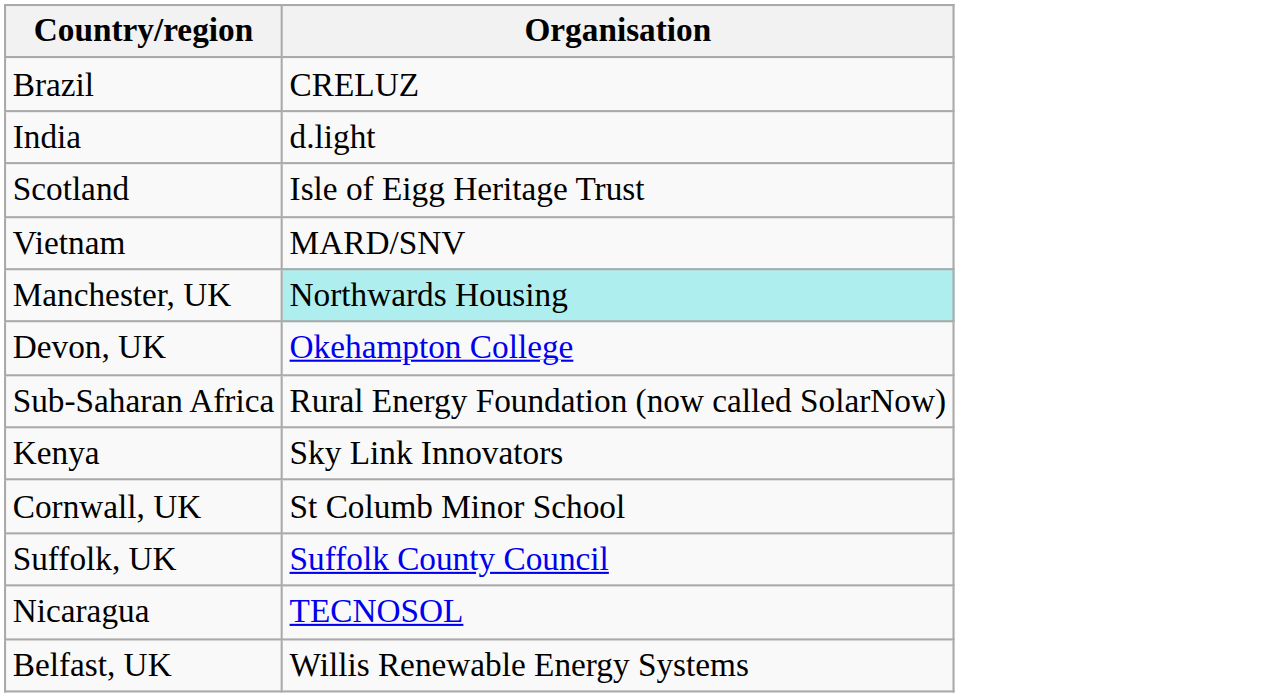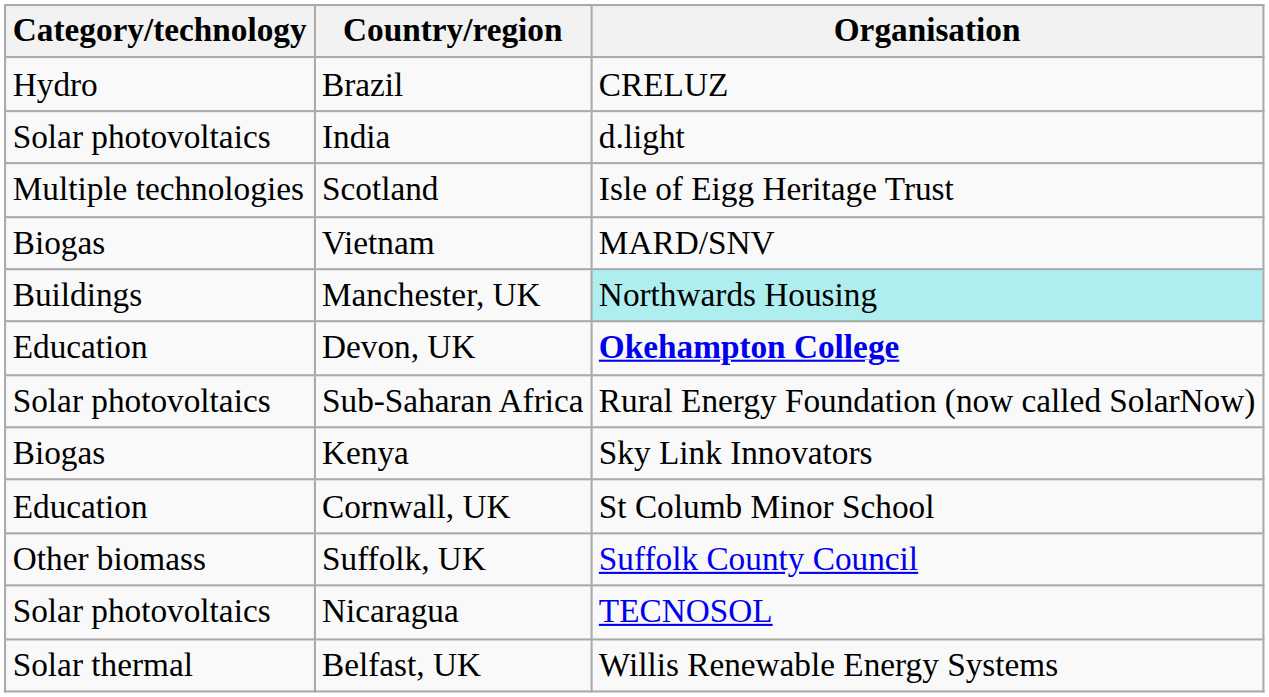+ column: Category/technology | Hydro | Solar photovoltaics | Multiple technologies | Biogas | Buildings | Education | Solar photovoltaics | Biogas | Education | Other biomass | Solar photovoltaics | Solar thermal
Devon, UK | Organisation: normal -> bold
